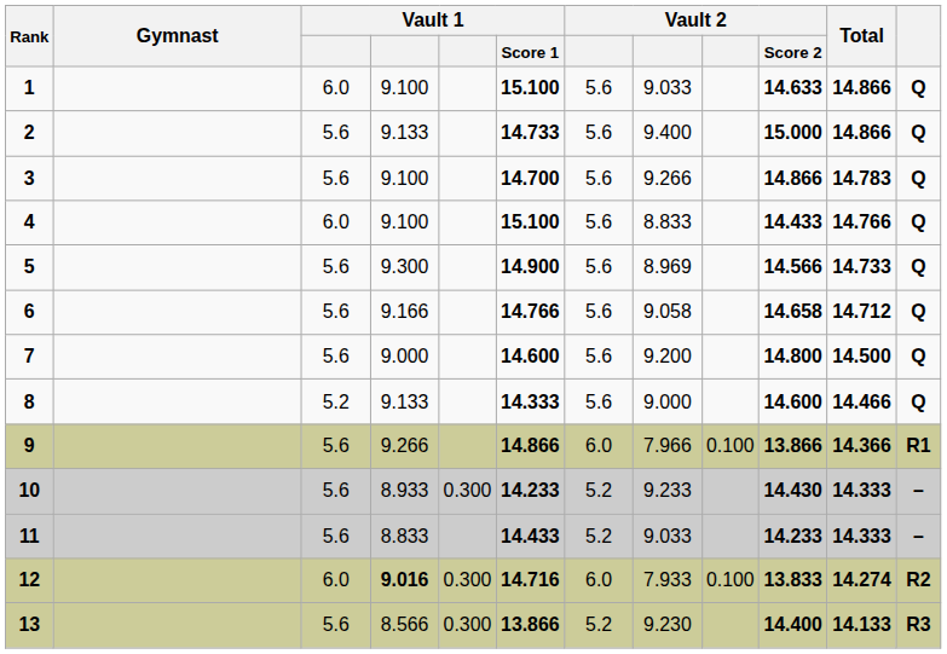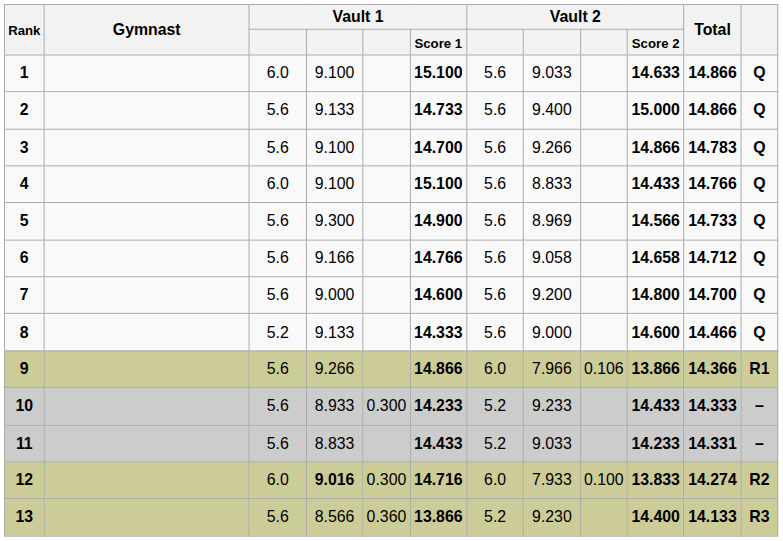7 | Total: 14.500 -> 14.700
9 | column 9: 0.100 -> 0.106
10 | Vault 2 / Score 2: 14.430 -> 14.433
11 | Total: 14.333 -> 14.331
13 | column 5: 0.300 -> 0.360
